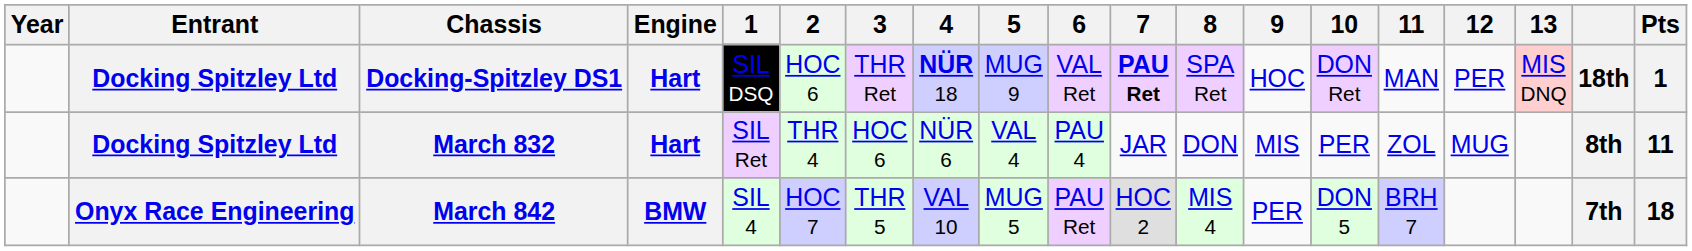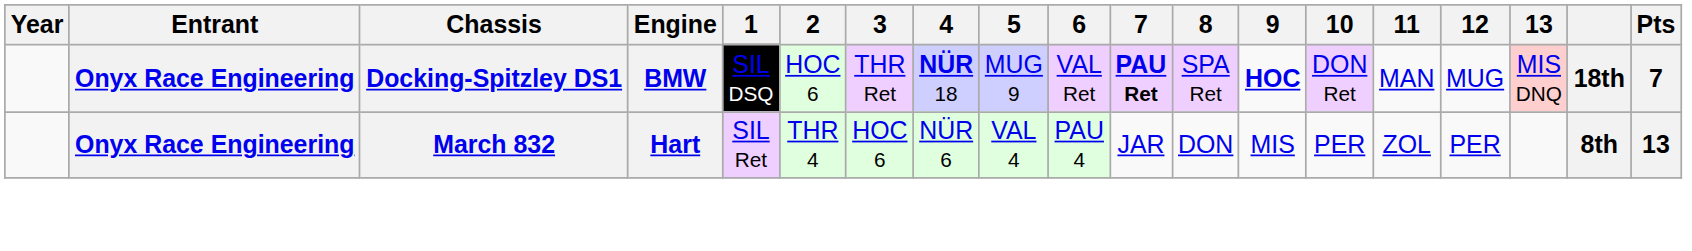Docking-Spitzley DS1 | Entrant: Docking Spitzley Ltd -> Onyx Race Engineering
Docking-Spitzley DS1 | Engine: Hart -> BMW
Docking-Spitzley DS1 | 9: normal -> bold
Docking-Spitzley DS1 | 12: PER -> MUG
Docking-Spitzley DS1 | Pts: 1 -> 7
March 832 | Entrant: Docking Spitzley Ltd -> Onyx Race Engineering
March 832 | 12: MUG -> PER
March 832 | Pts: 11 -> 13
- row: Onyx Race Engineering | March 842 | BMW | SIL 4 | HOC 7 | THR 5 | VAL 10 | MUG 5 | PAU Ret | HOC 2 | MIS 4 | PER | DON 5 | BRH 7 | 7th | 18
